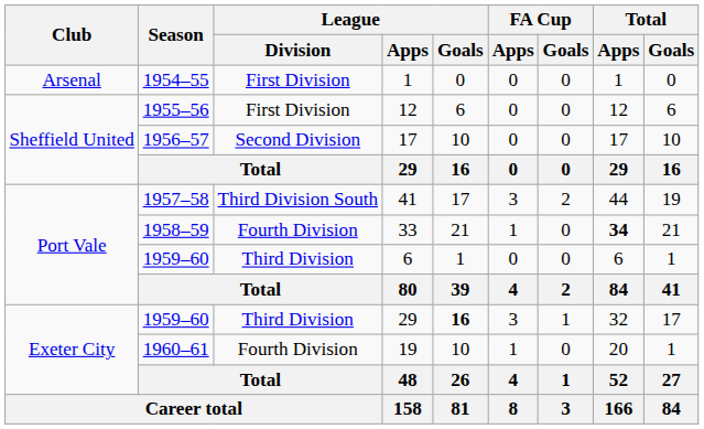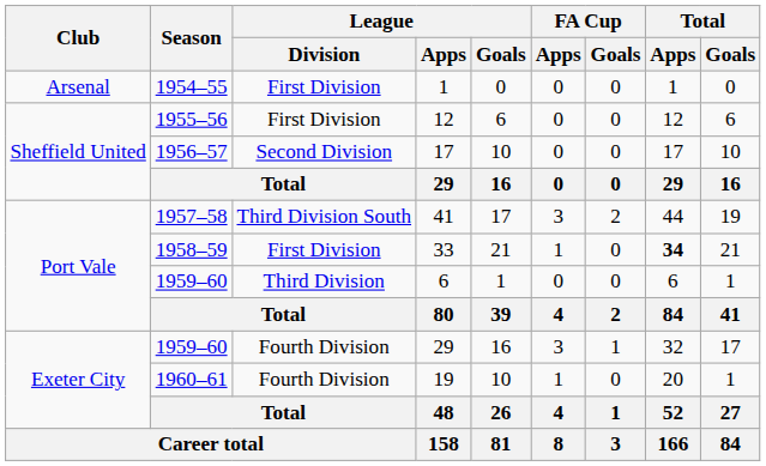33 | League / Division: Fourth Division -> First Division
1959–60 / 29 | League / Division: Third Division -> Fourth Division
1959–60 / 29 | League / Goals: bold -> normal
